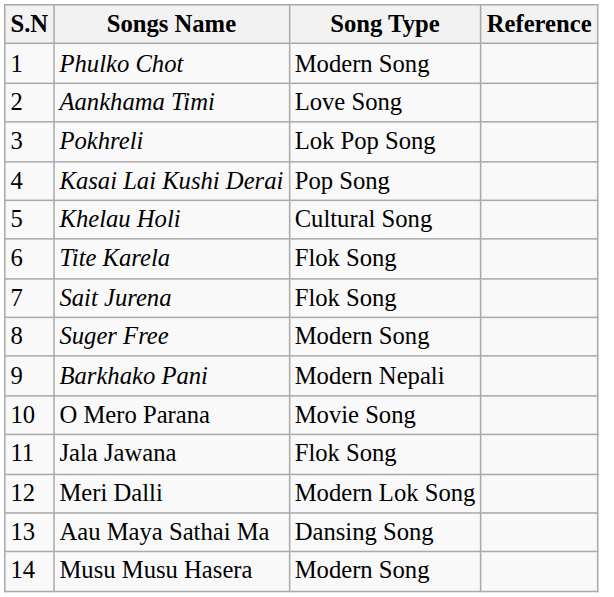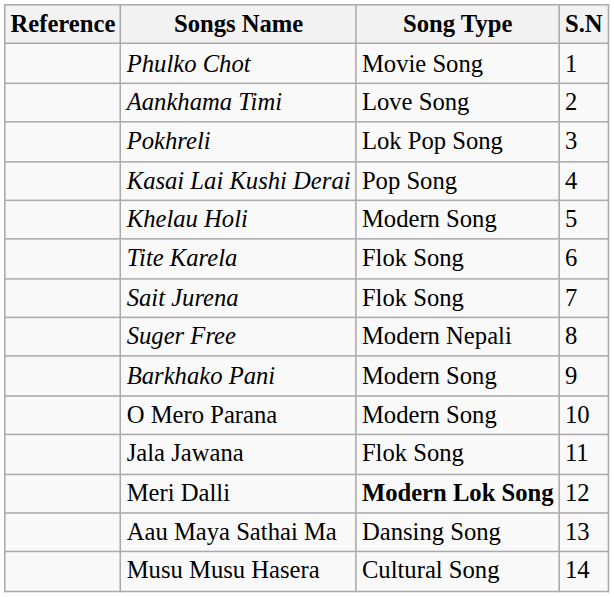columns swapped: S.N <-> Reference
Phulko Chot | Song Type: Modern Song -> Movie Song
Khelau Holi | Song Type: Cultural Song -> Modern Song
Suger Free | Song Type: Modern Song -> Modern Nepali
Barkhako Pani | Song Type: Modern Nepali -> Modern Song
O Mero Parana | Song Type: Movie Song -> Modern Song
Meri Dalli | Song Type: normal -> bold
Musu Musu Hasera | Song Type: Modern Song -> Cultural Song
